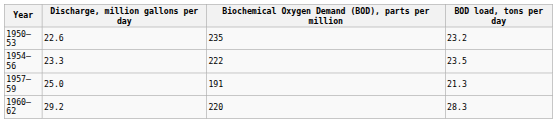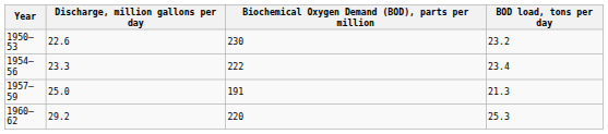1950–53 | Biochemical Oxygen Demand (BOD), parts per million: 235 -> 230
1954–56 | BOD load, tons per day: 23.5 -> 23.4
1960–62 | BOD load, tons per day: 28.3 -> 25.3
